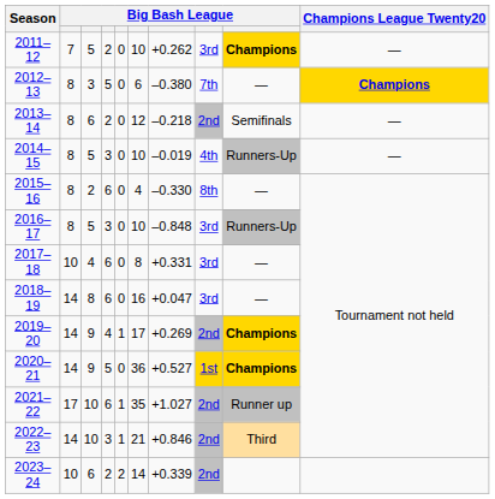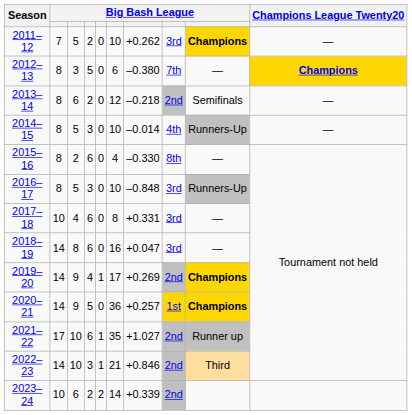2014–15 | column 7: –0.019 -> –0.014
2020–21 | column 7: +0.527 -> +0.257
